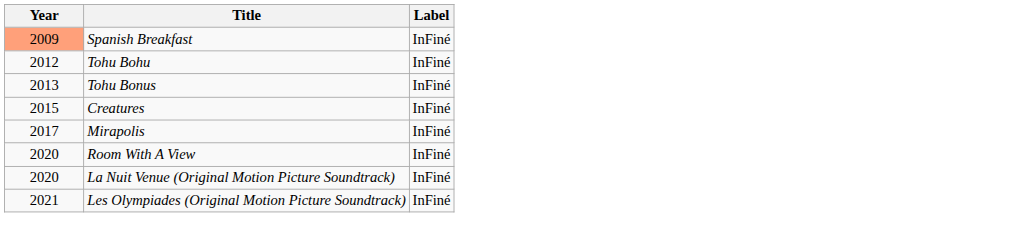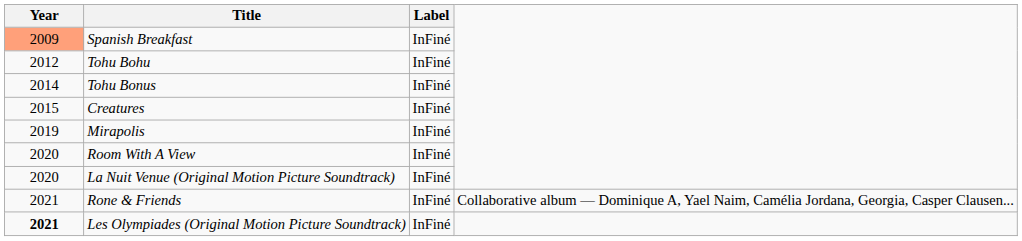Tohu Bonus | Year: 2013 -> 2014
Mirapolis | Year: 2017 -> 2019
+ row: 2021 | Rone & Friends | InFiné | Collaborative album — Dominique A, Yael Naim, Camélia Jordana, Georgia, Casper Clausen...
Les Olympiades (Original Motion Picture Soundtrack) | Year: normal -> bold
